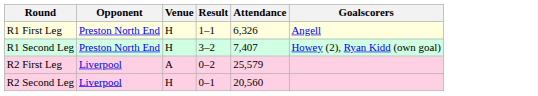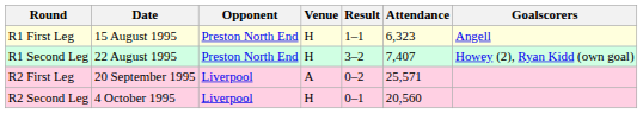+ column: Date | 15 August 1995 | 22 August 1995 | 20 September 1995 | 4 October 1995
R1 First Leg | Attendance: 6,326 -> 6,323
R2 First Leg | Attendance: 25,579 -> 25,571
